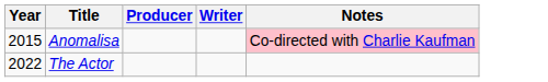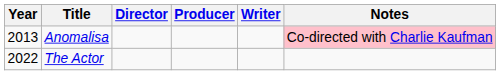+ column: Director
Anomalisa | Year: 2015 -> 2013
